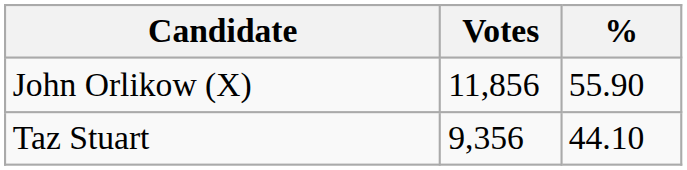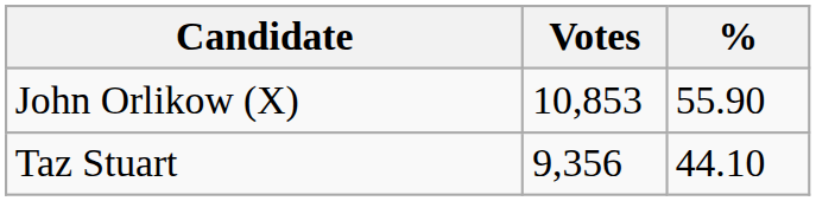John Orlikow (X) | Votes: 11,856 -> 10,853
